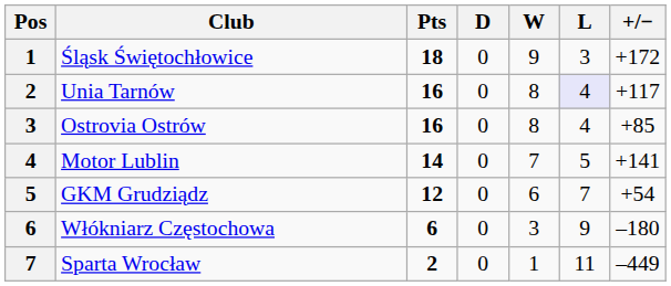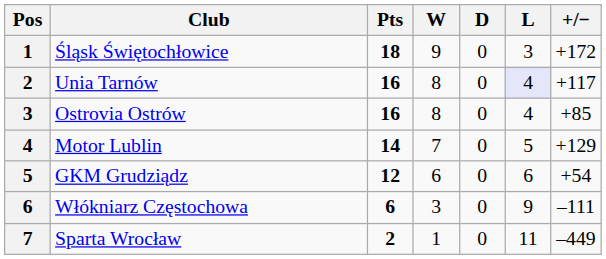columns swapped: W <-> D
Motor Lublin | +/−: +141 -> +129
GKM Grudziądz | L: 7 -> 6
Włókniarz Częstochowa | +/−: –180 -> –111
